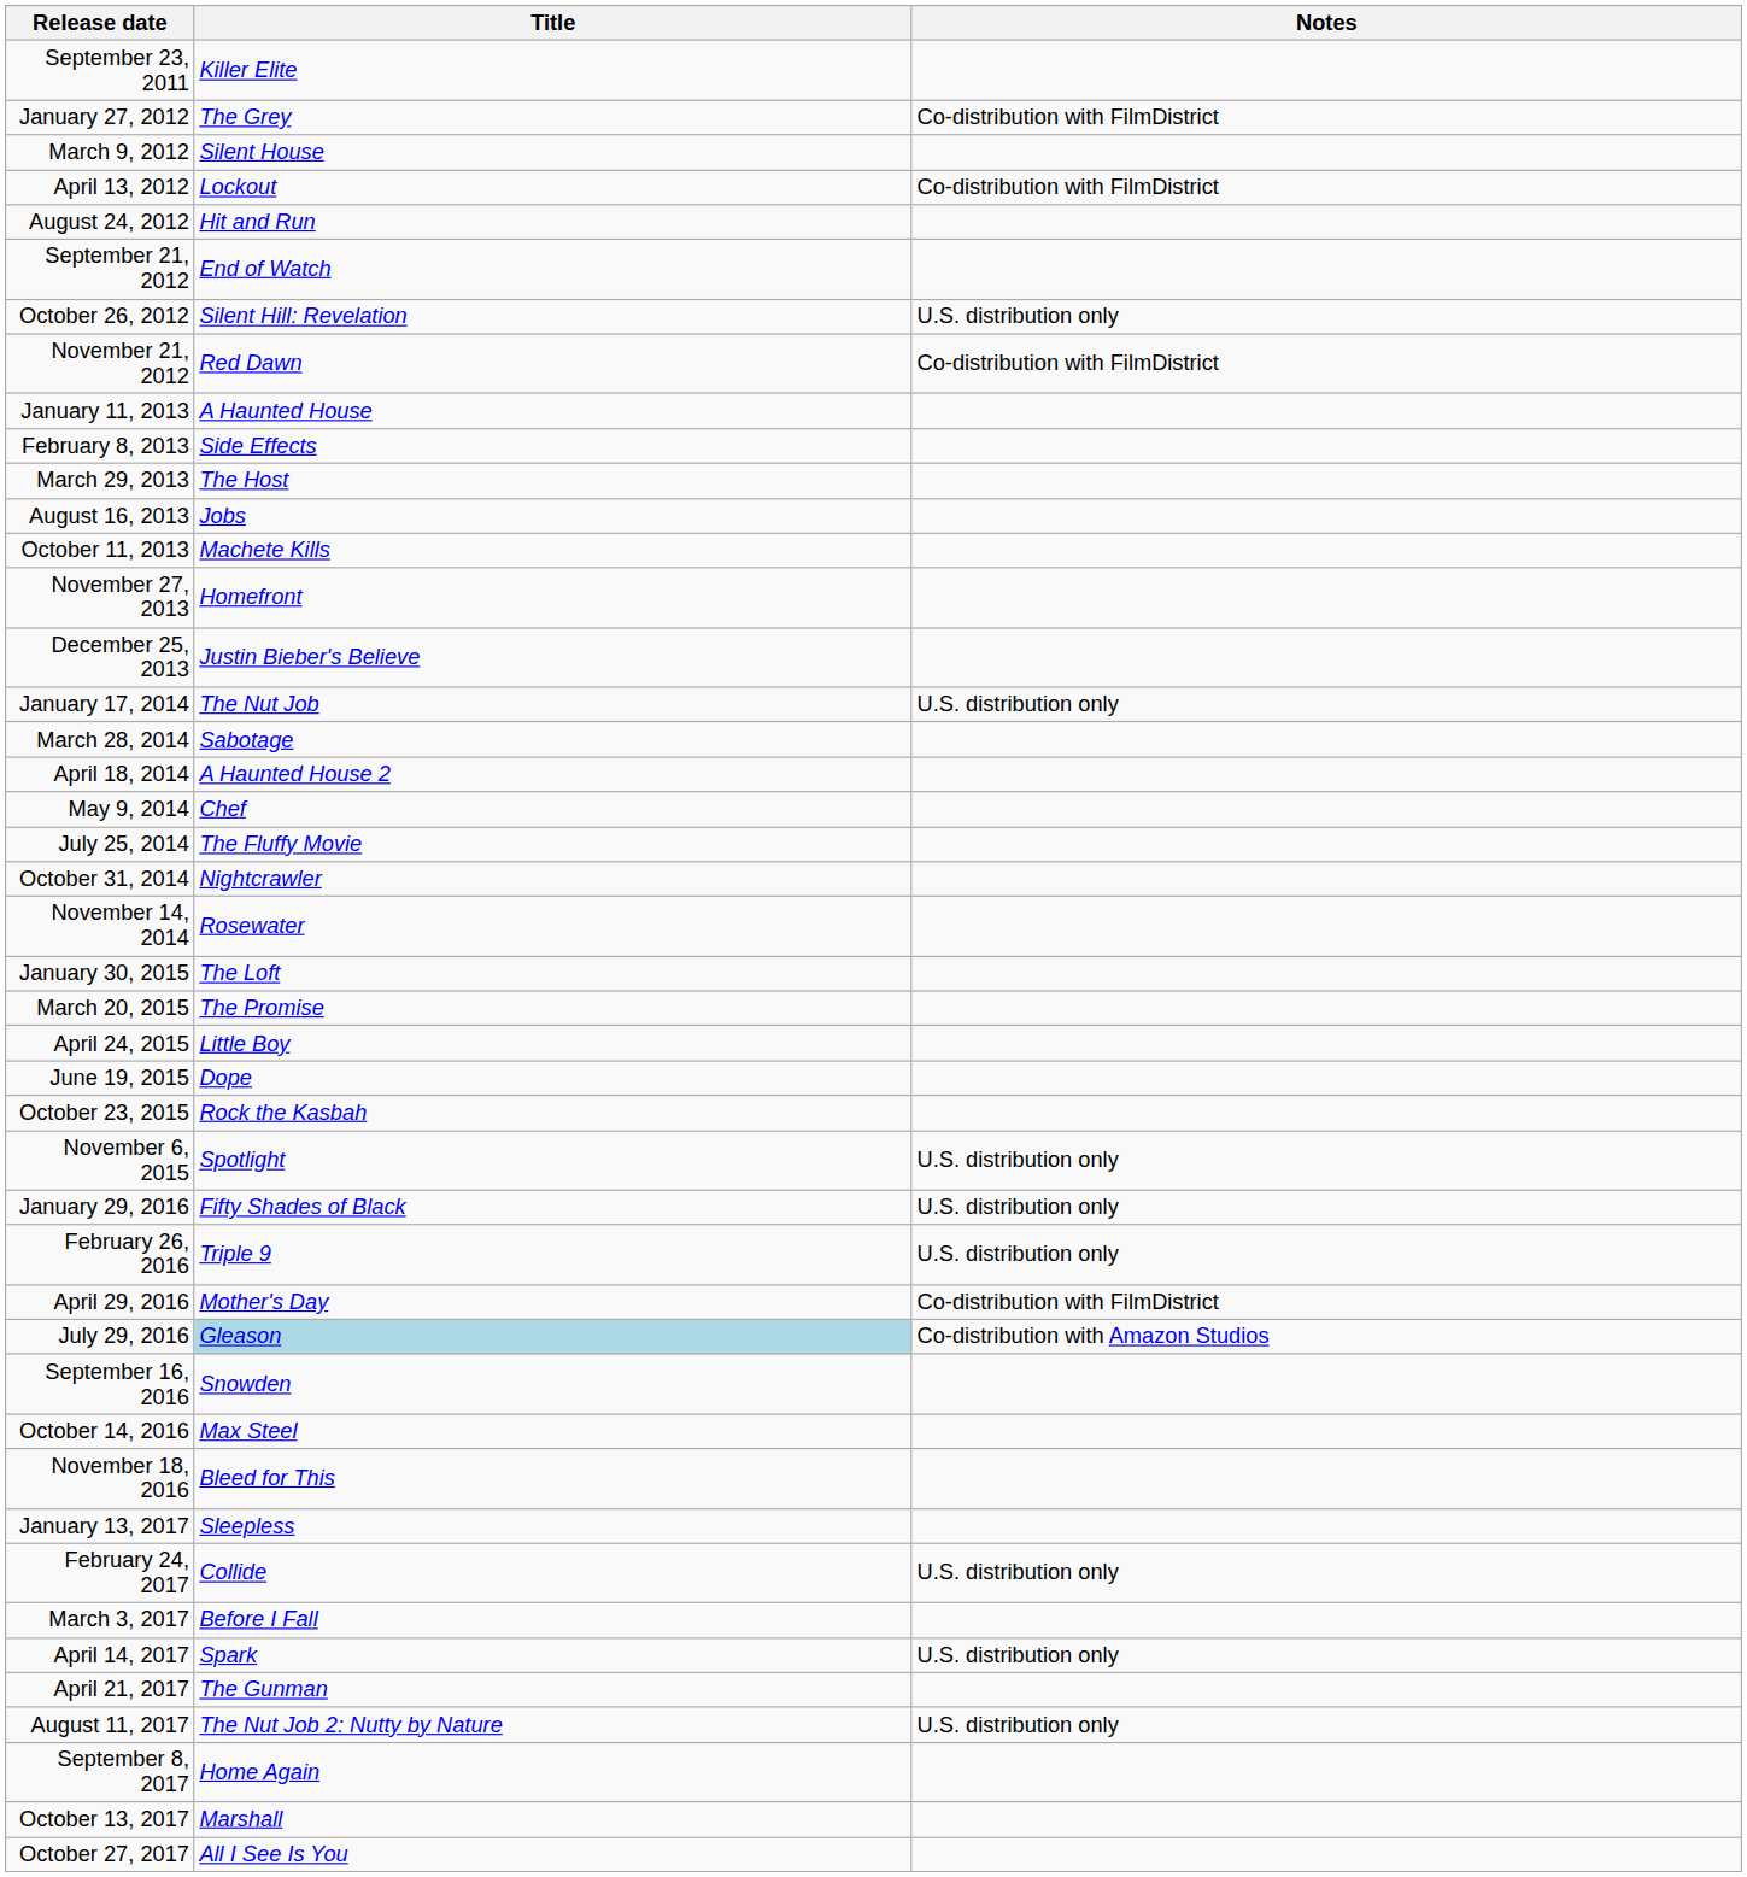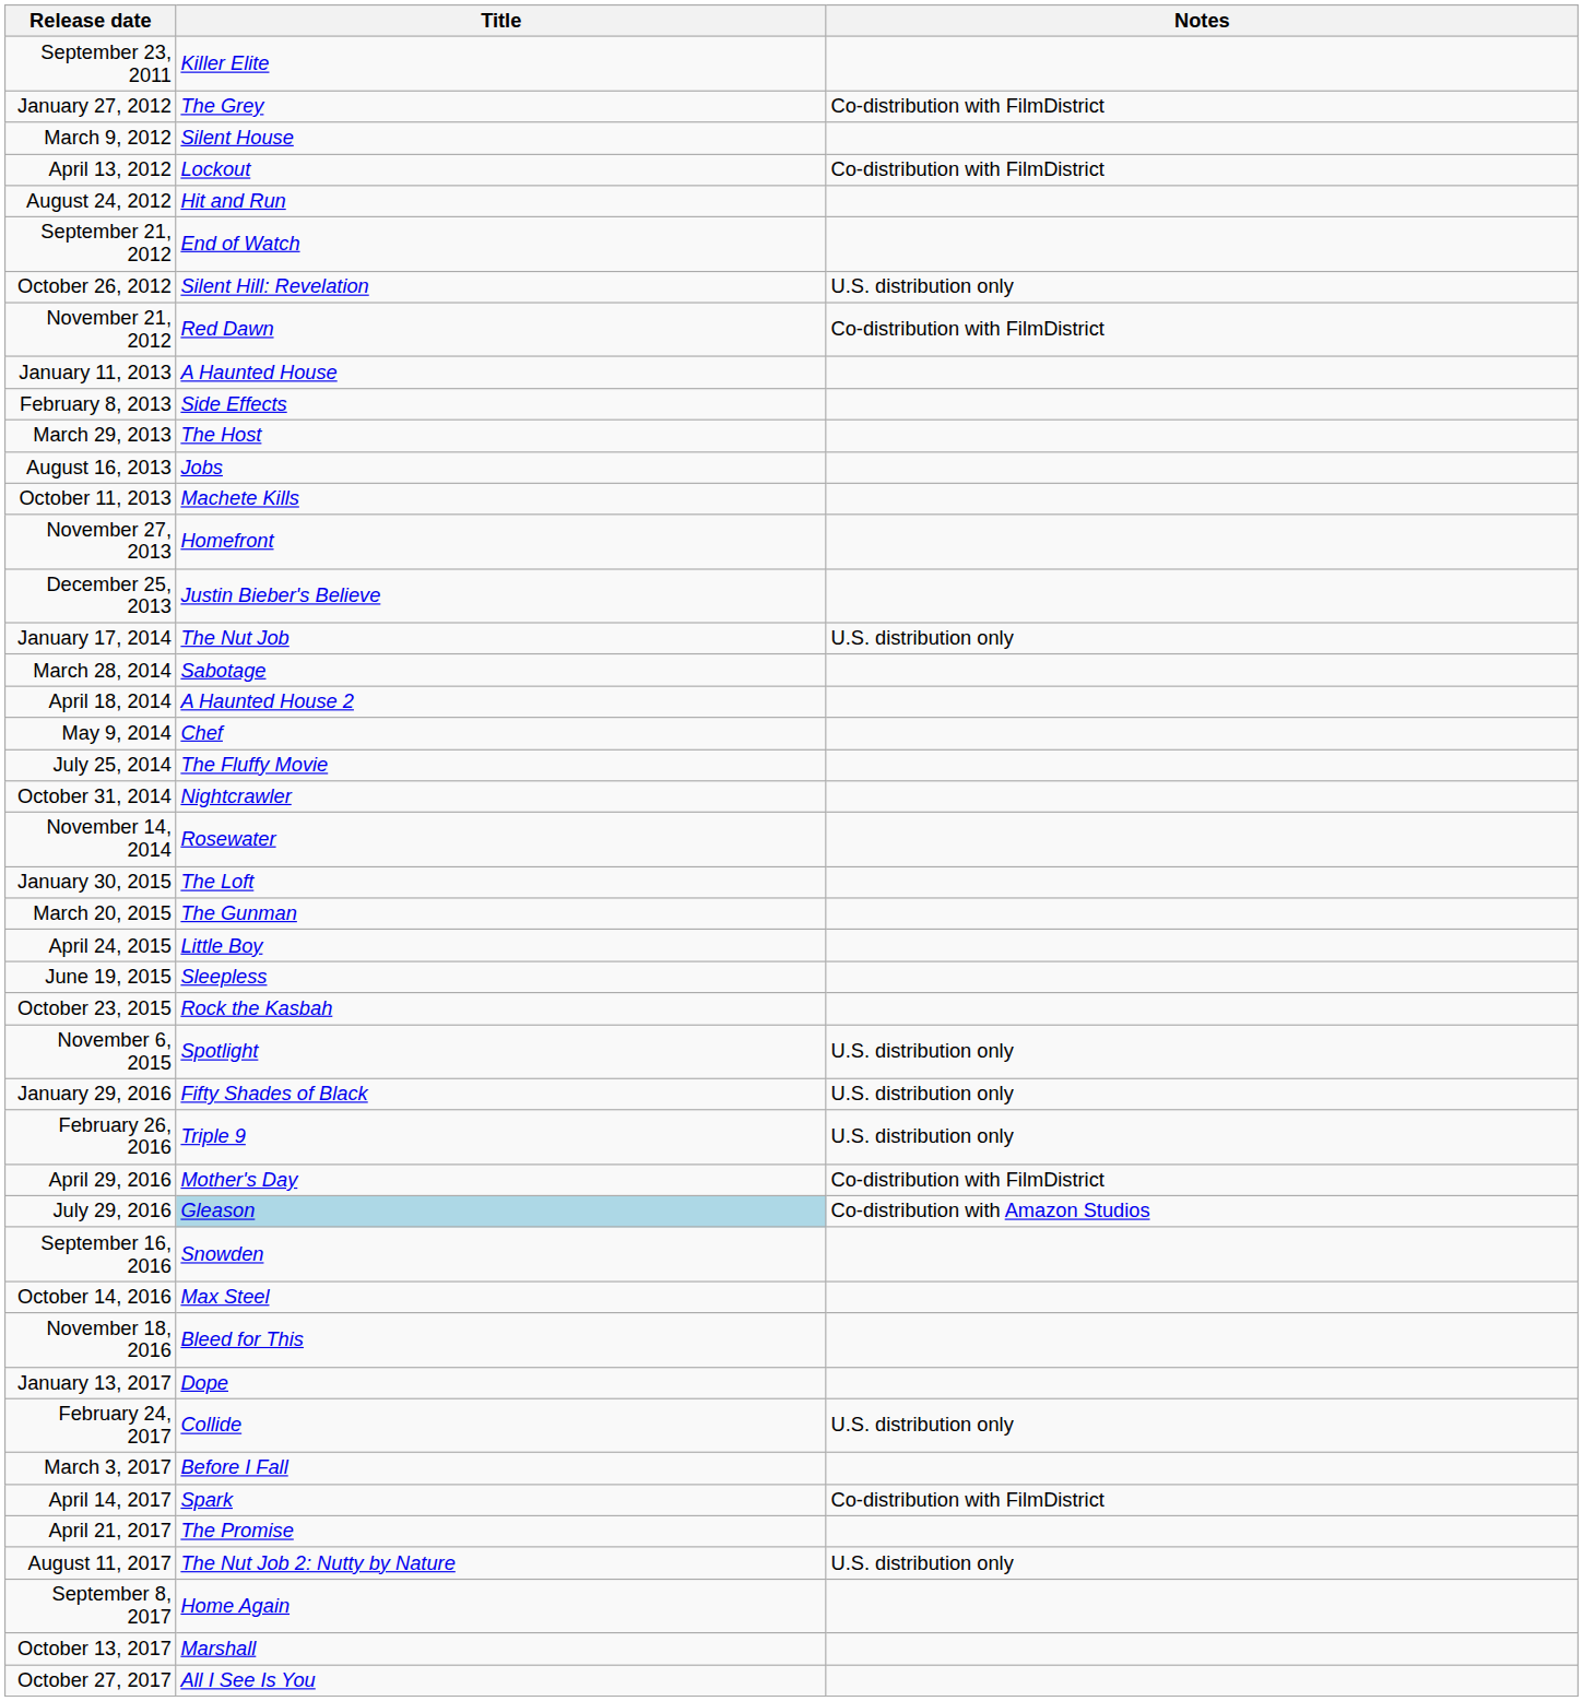March 20, 2015 | Title: The Promise -> The Gunman
June 19, 2015 | Title: Dope -> Sleepless
January 13, 2017 | Title: Sleepless -> Dope
April 14, 2017 | Notes: U.S. distribution only -> Co-distribution with FilmDistrict
April 21, 2017 | Title: The Gunman -> The Promise
